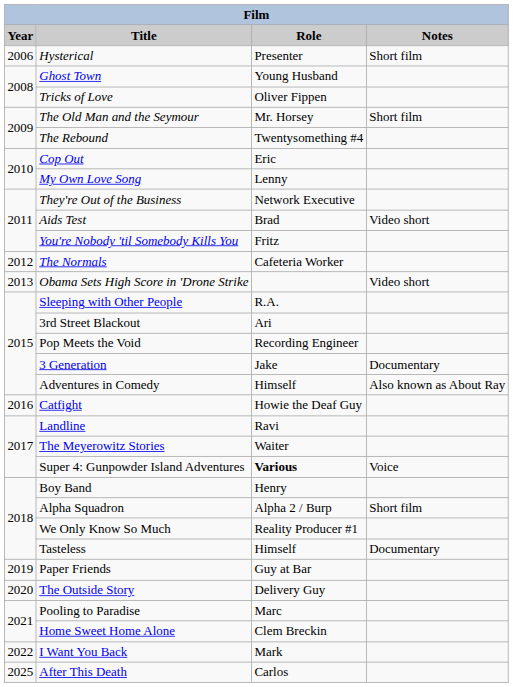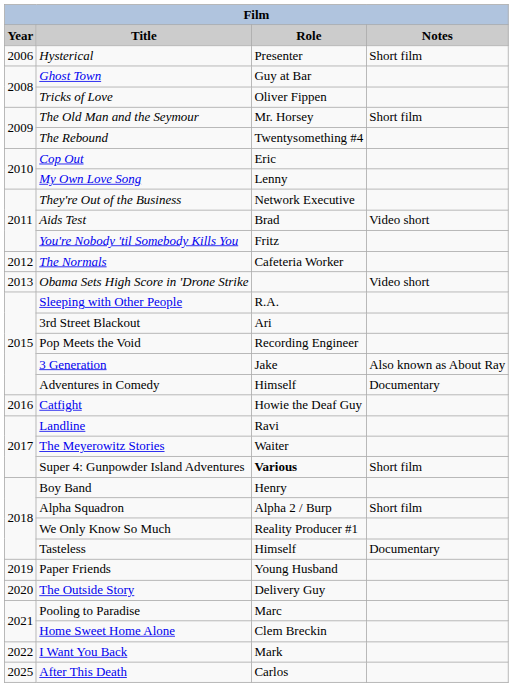Ghost Town | Role: Young Husband -> Guy at Bar
3 Generation | Notes: Documentary -> Also known as About Ray
Adventures in Comedy | Notes: Also known as About Ray -> Documentary
Super 4: Gunpowder Island Adventures | Notes: Voice -> Short film
Paper Friends | Role: Guy at Bar -> Young Husband
